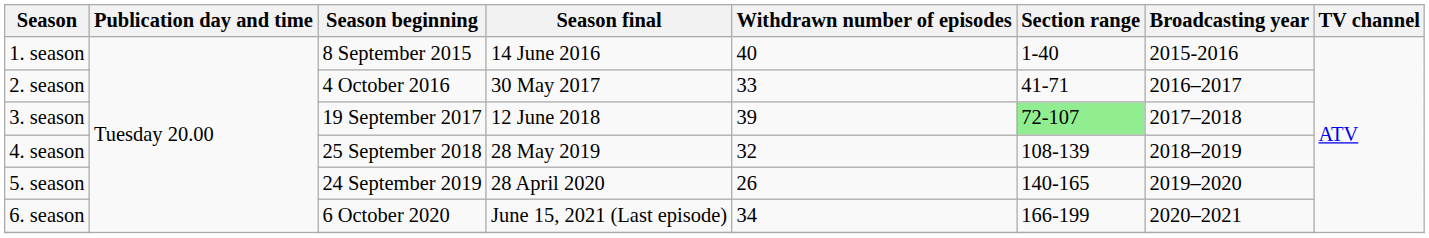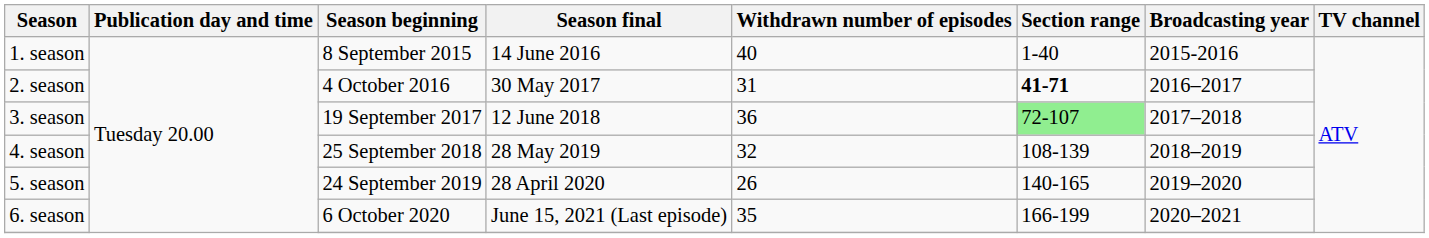2. season | Withdrawn number of episodes: 33 -> 31
2. season | Section range: normal -> bold
3. season | Withdrawn number of episodes: 39 -> 36
6. season | Withdrawn number of episodes: 34 -> 35
